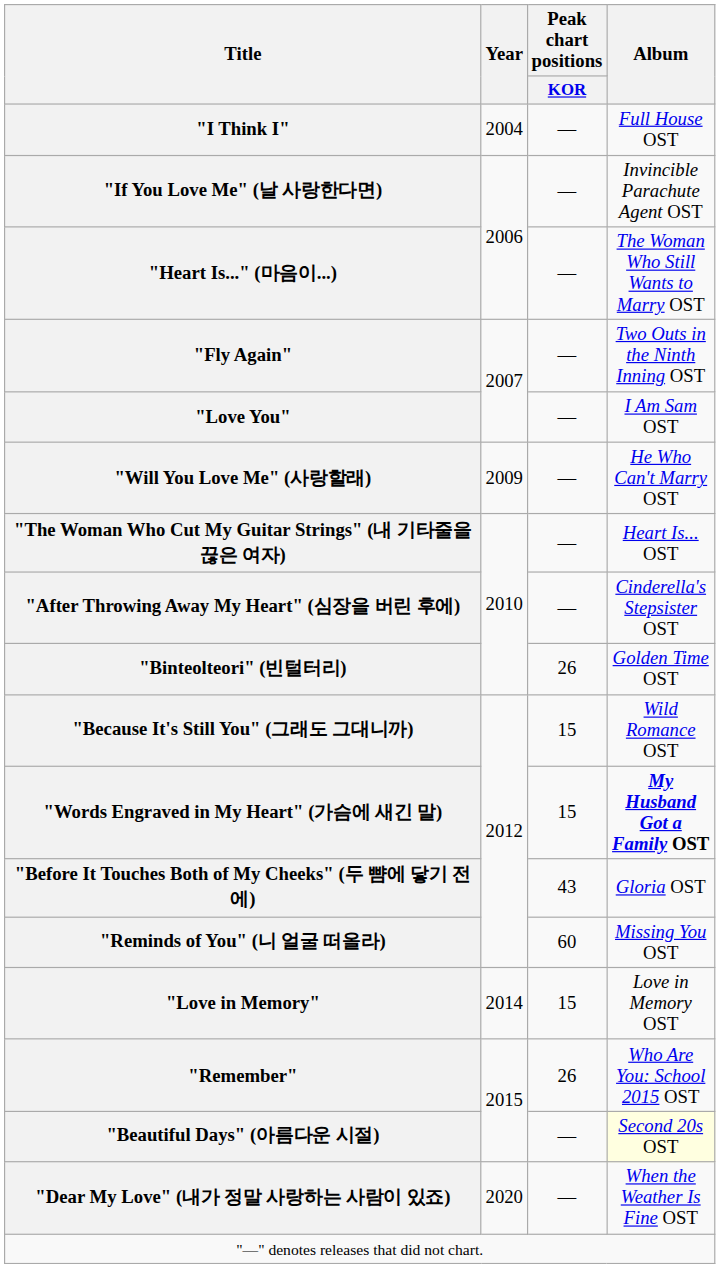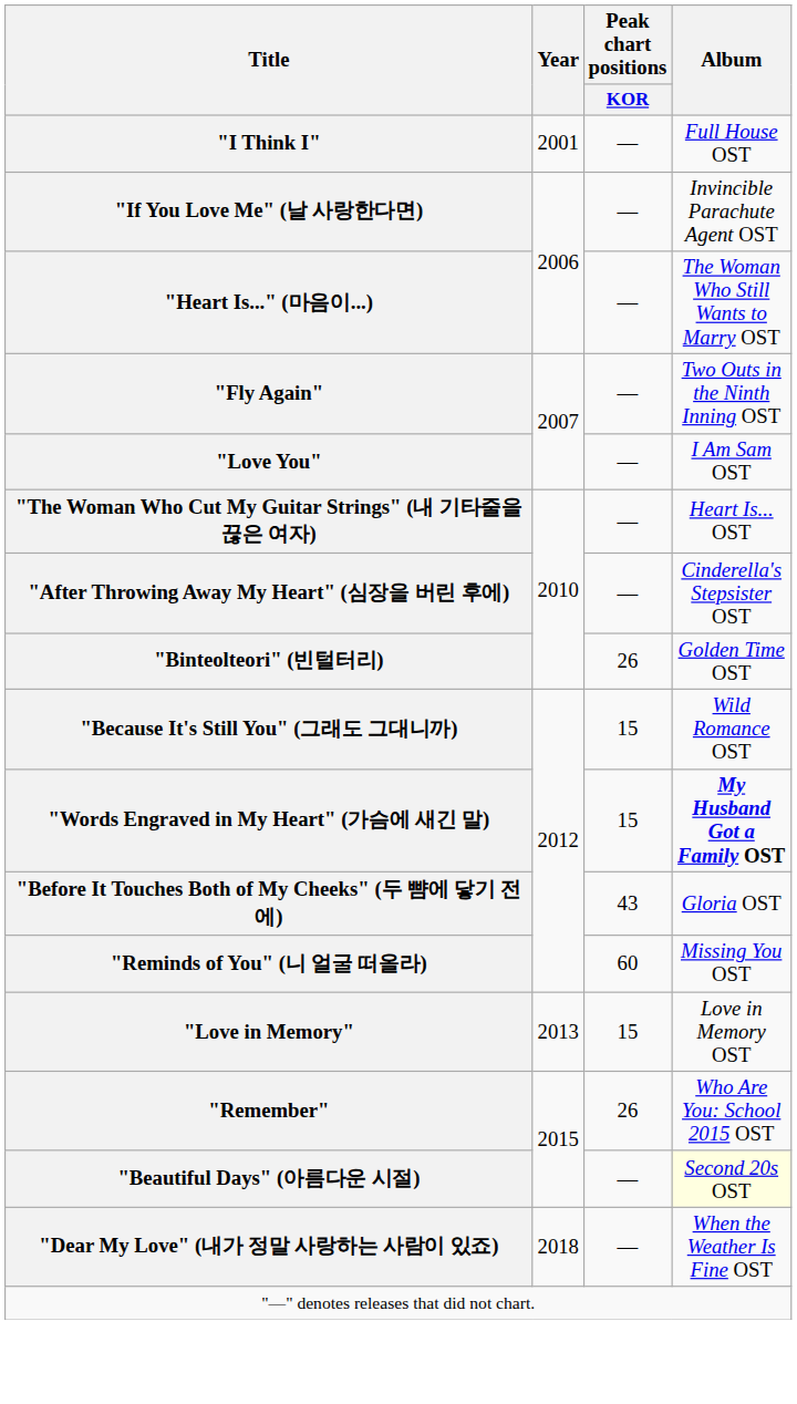"I Think I" | Year: 2004 -> 2001
- row: "Will You Love Me" (사랑할래) | 2009 | — | He Who Can't Marry OST
"Love in Memory" | Year: 2014 -> 2013
"Dear My Love" (내가 정말 사랑하는 사람이 있죠) | Year: 2020 -> 2018
